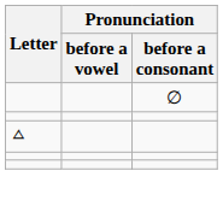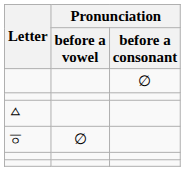+ row: ㆆ | ∅
